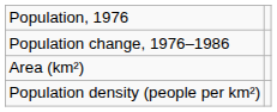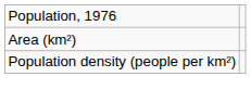- row: Population change, 1976–1986
